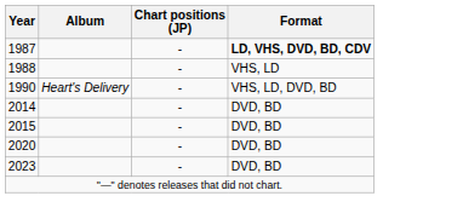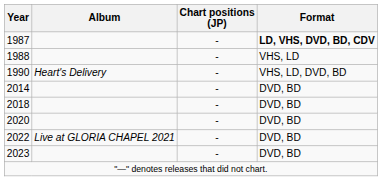- row: 2015 | - | DVD, BD
+ row: 2018 | - | DVD, BD
+ row: 2022 | Live at GLORIA CHAPEL 2021 | - | DVD, BD
